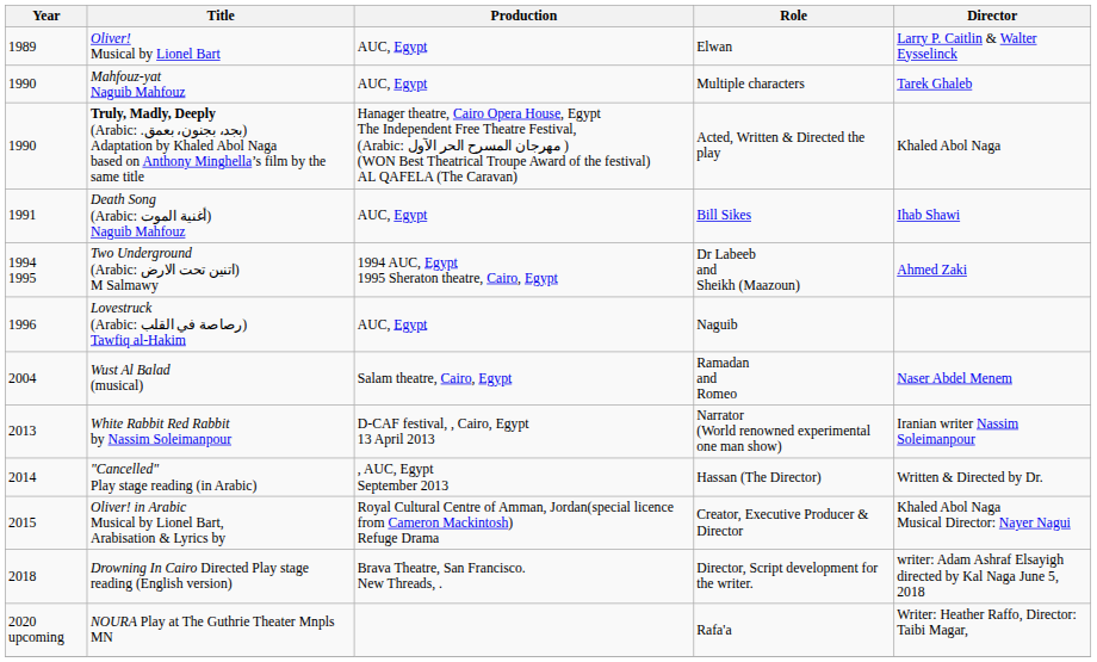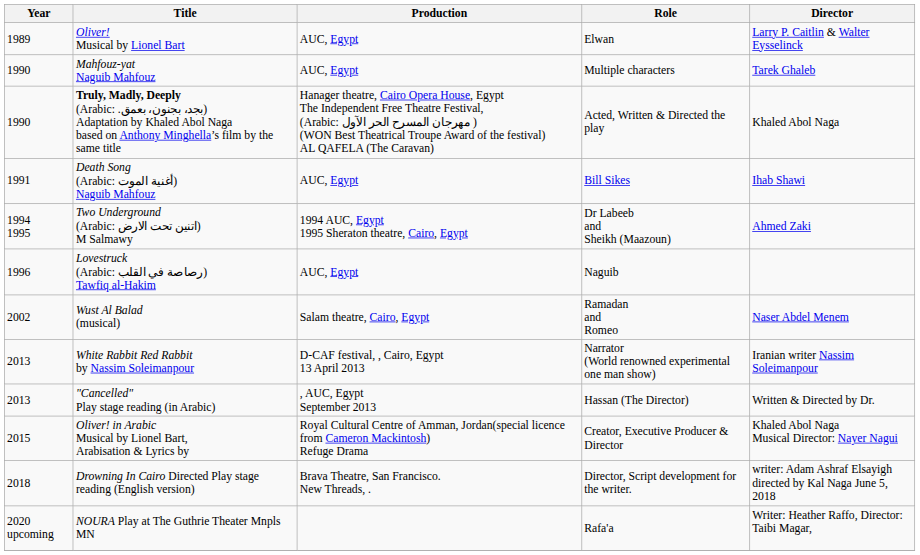Wust Al Balad (musical) | Year: 2004 -> 2002
"Cancelled" Play stage reading (in Arabic) | Year: 2014 -> 2013
